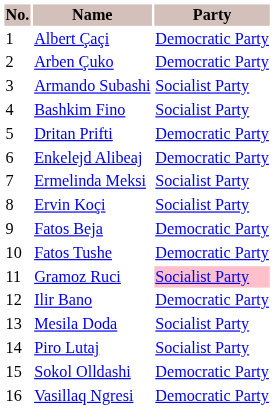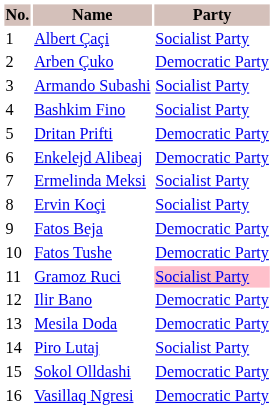Albert Çaçi | Party: Democratic Party -> Socialist Party
Mesila Doda | Party: Socialist Party -> Democratic Party
